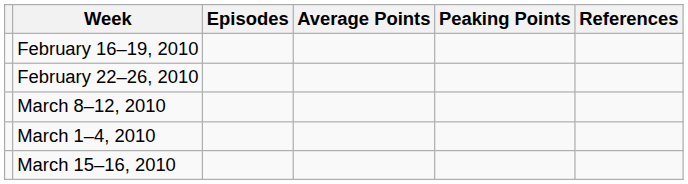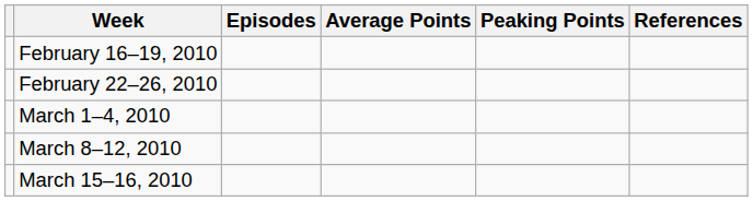rows swapped: March 1–4, 2010 <-> March 8–12, 2010
